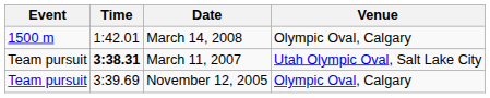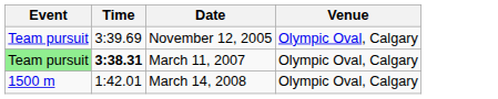rows swapped: November 12, 2005 <-> March 14, 2008
March 11, 2007 | Event: no background -> lightgreen background
March 11, 2007 | Venue: Utah Olympic Oval, Salt Lake City -> Olympic Oval, Calgary
